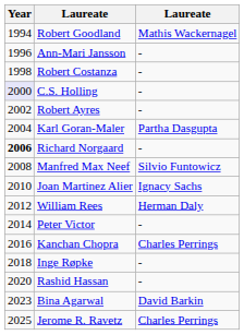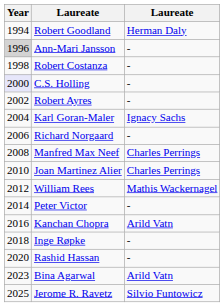Robert Goodland | column 3: Mathis Wackernagel -> Herman Daly
Ann-Mari Jansson | Year: no background -> lightgrey background
Karl Goran-Maler | column 3: Partha Dasgupta -> Ignacy Sachs
Richard Norgaard | Year: bold -> normal
Manfred Max Neef | column 3: Silvio Funtowicz -> Charles Perrings
Joan Martinez Alier | column 3: Ignacy Sachs -> Charles Perrings
William Rees | column 3: Herman Daly -> Mathis Wackernagel
Kanchan Chopra | column 3: Charles Perrings -> Arild Vatn
Bina Agarwal | column 3: David Barkin -> Arild Vatn
Jerome R. Ravetz | column 3: Charles Perrings -> Silvio Funtowicz
